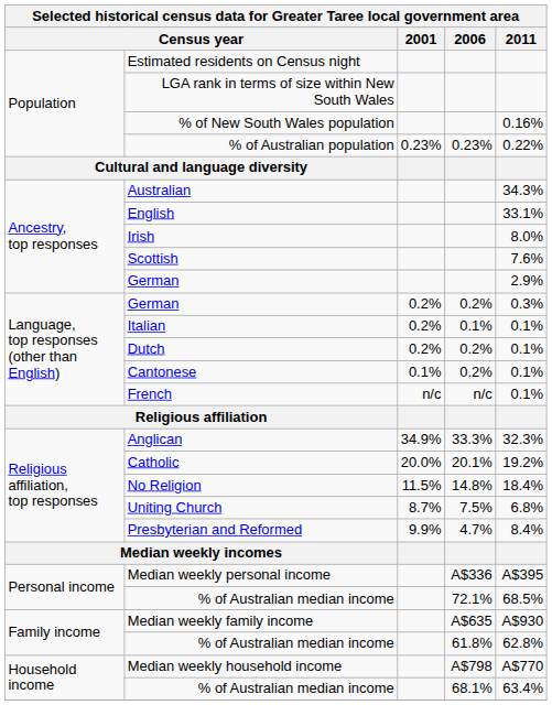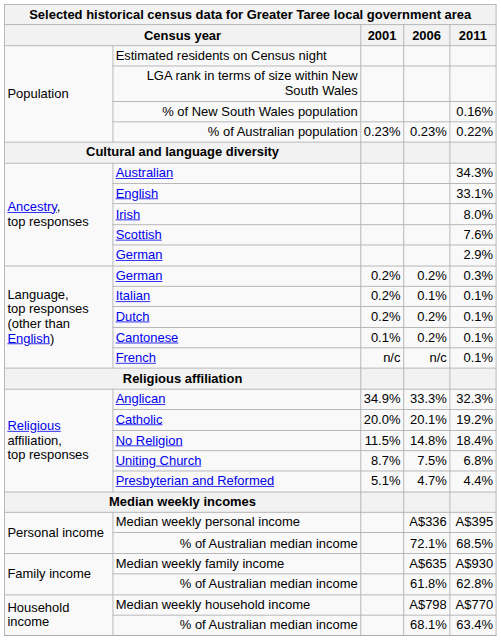Presbyterian and Reformed | 2001: 9.9% -> 5.1%
Presbyterian and Reformed | 2011: 8.4% -> 4.4%
